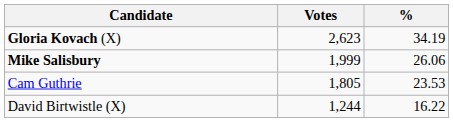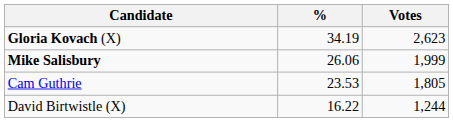columns swapped: Votes <-> %
